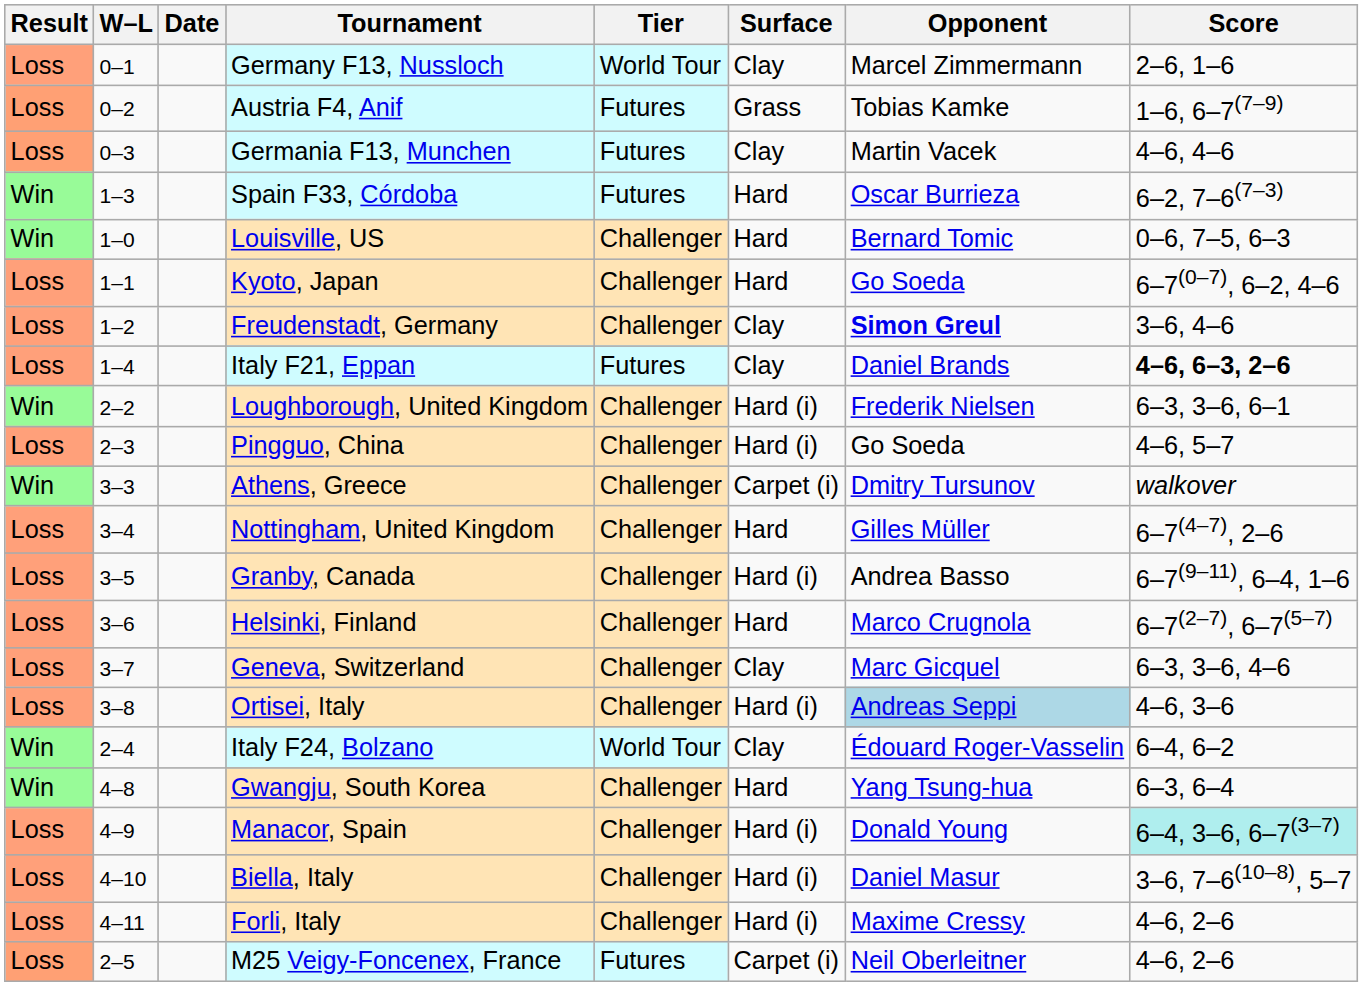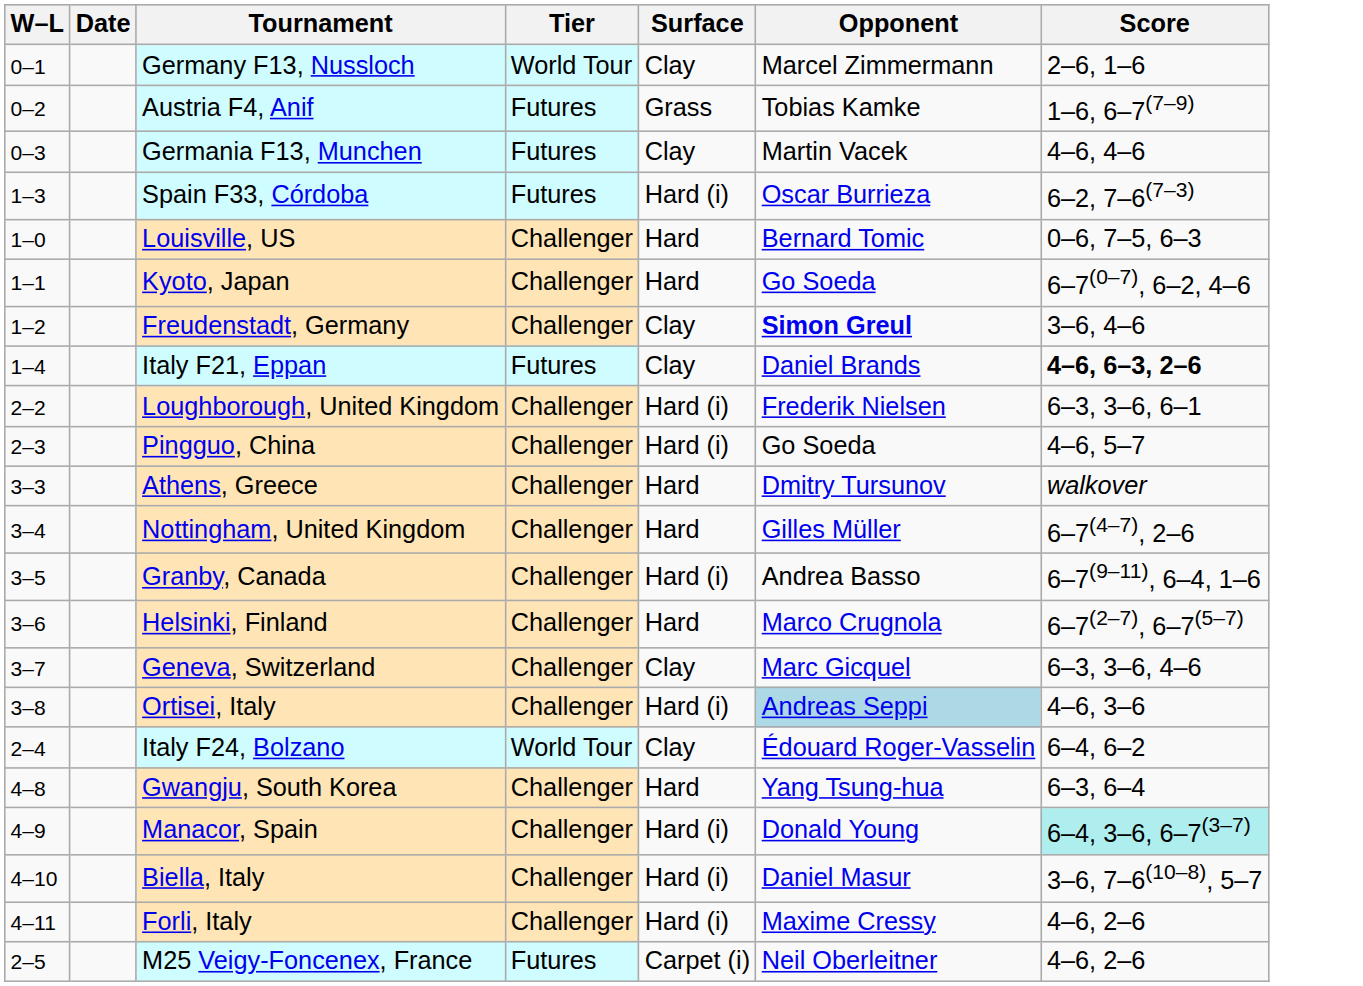- column: Result | Loss | Loss | Loss | Win | Win | Loss | Loss | Loss | Win | Loss | Win | Loss | Loss | Loss | Loss | Loss | Win | Win | Loss | Loss | Loss | Loss
Spain F33, Córdoba | Surface: Hard -> Hard (i)
Athens, Greece | Surface: Carpet (i) -> Hard
